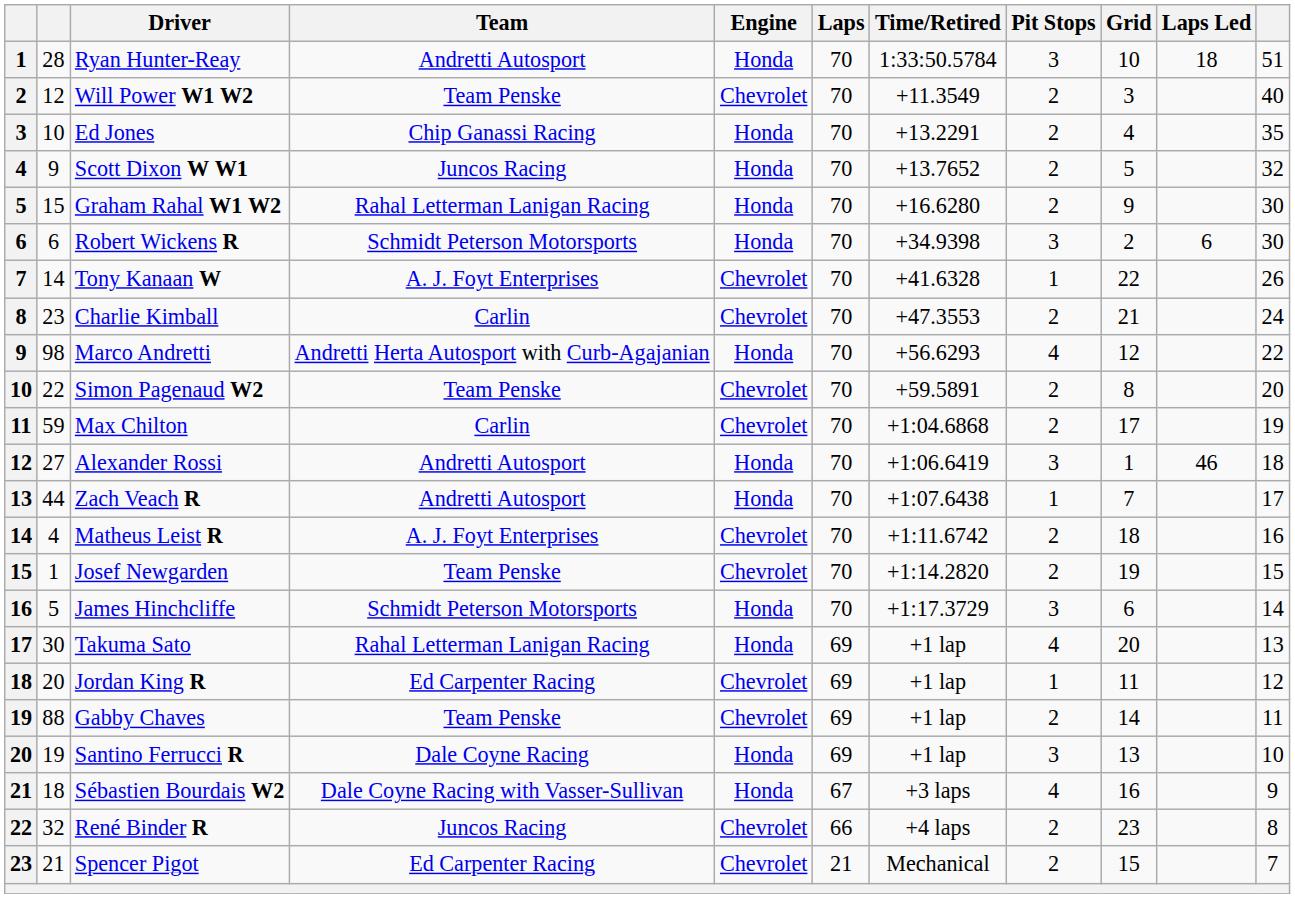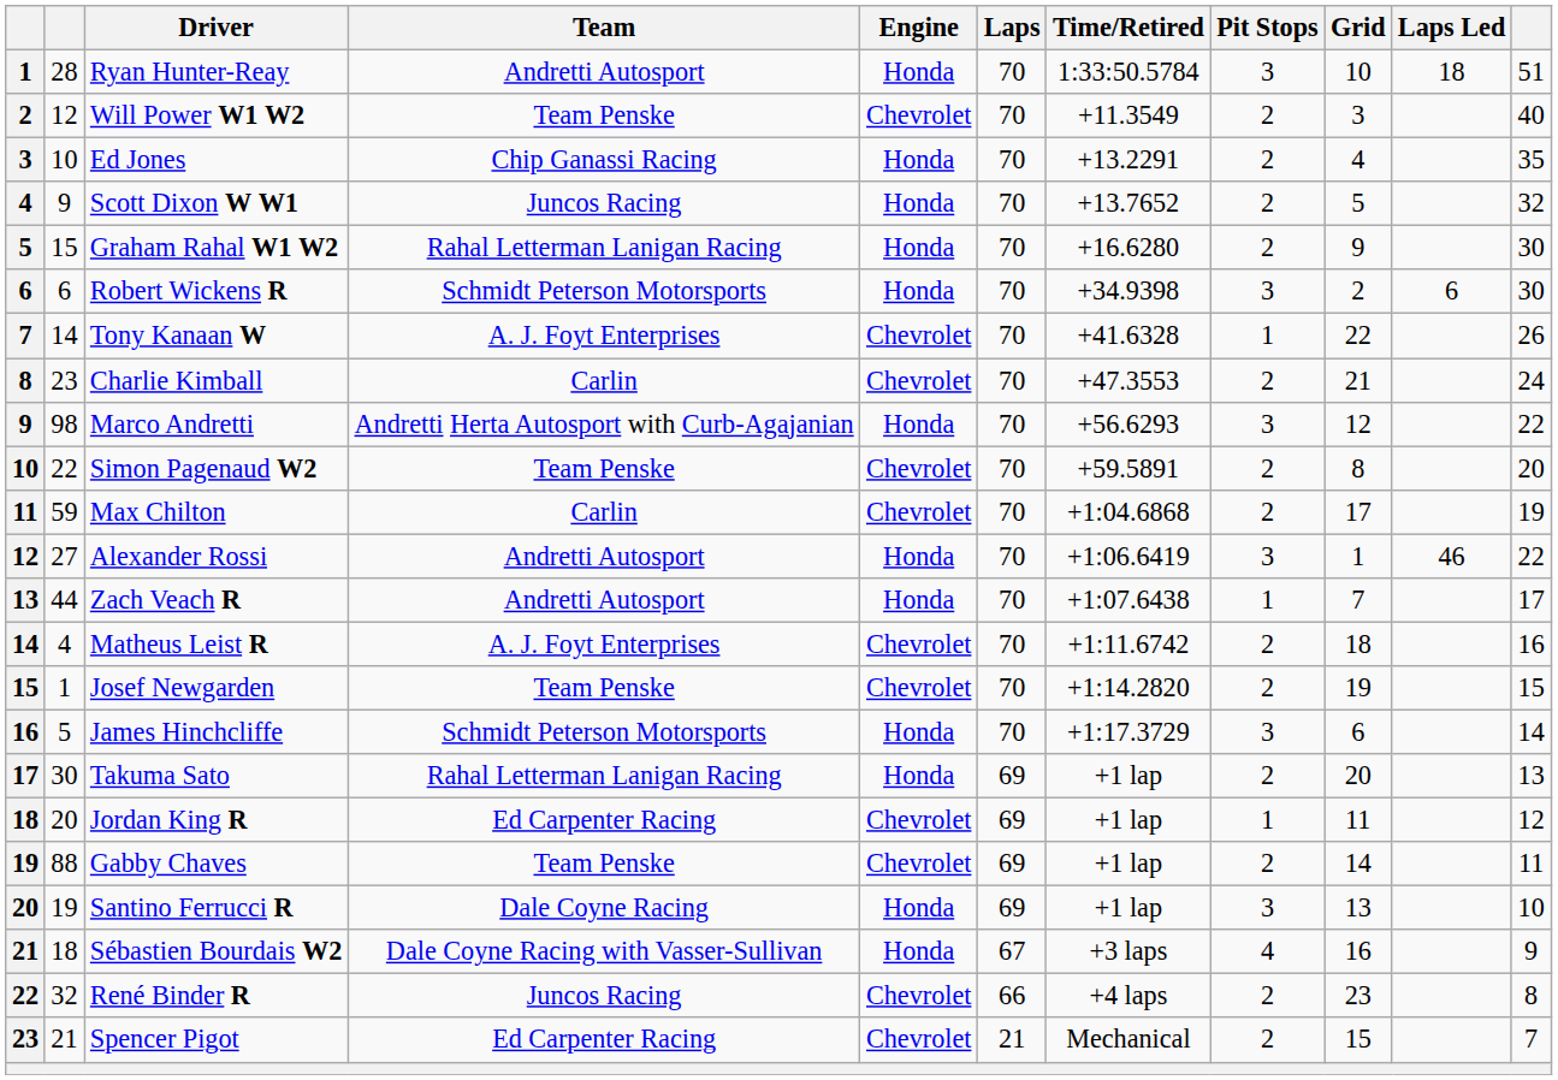Marco Andretti | Pit Stops: 4 -> 3
Alexander Rossi | column 11: 18 -> 22
Takuma Sato | Pit Stops: 4 -> 2
